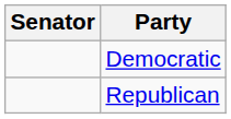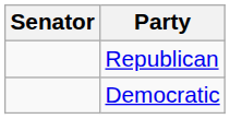rows swapped: Democratic <-> Republican
